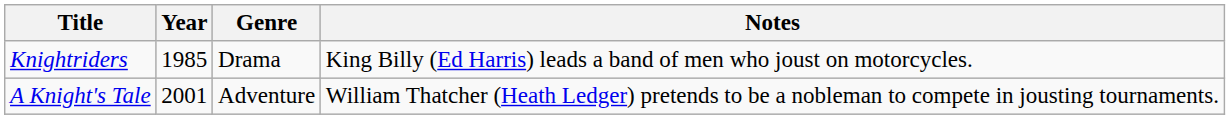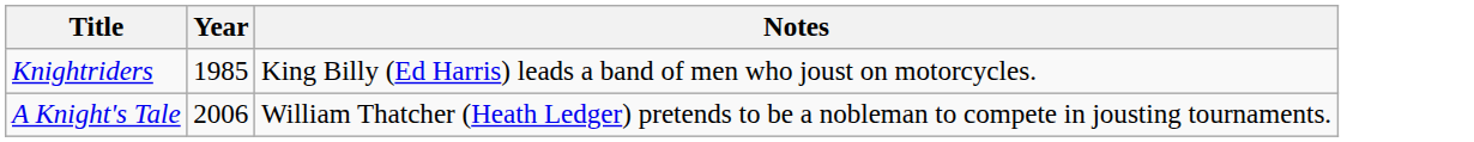- column: Genre | Drama | Adventure
A Knight's Tale | Year: 2001 -> 2006
